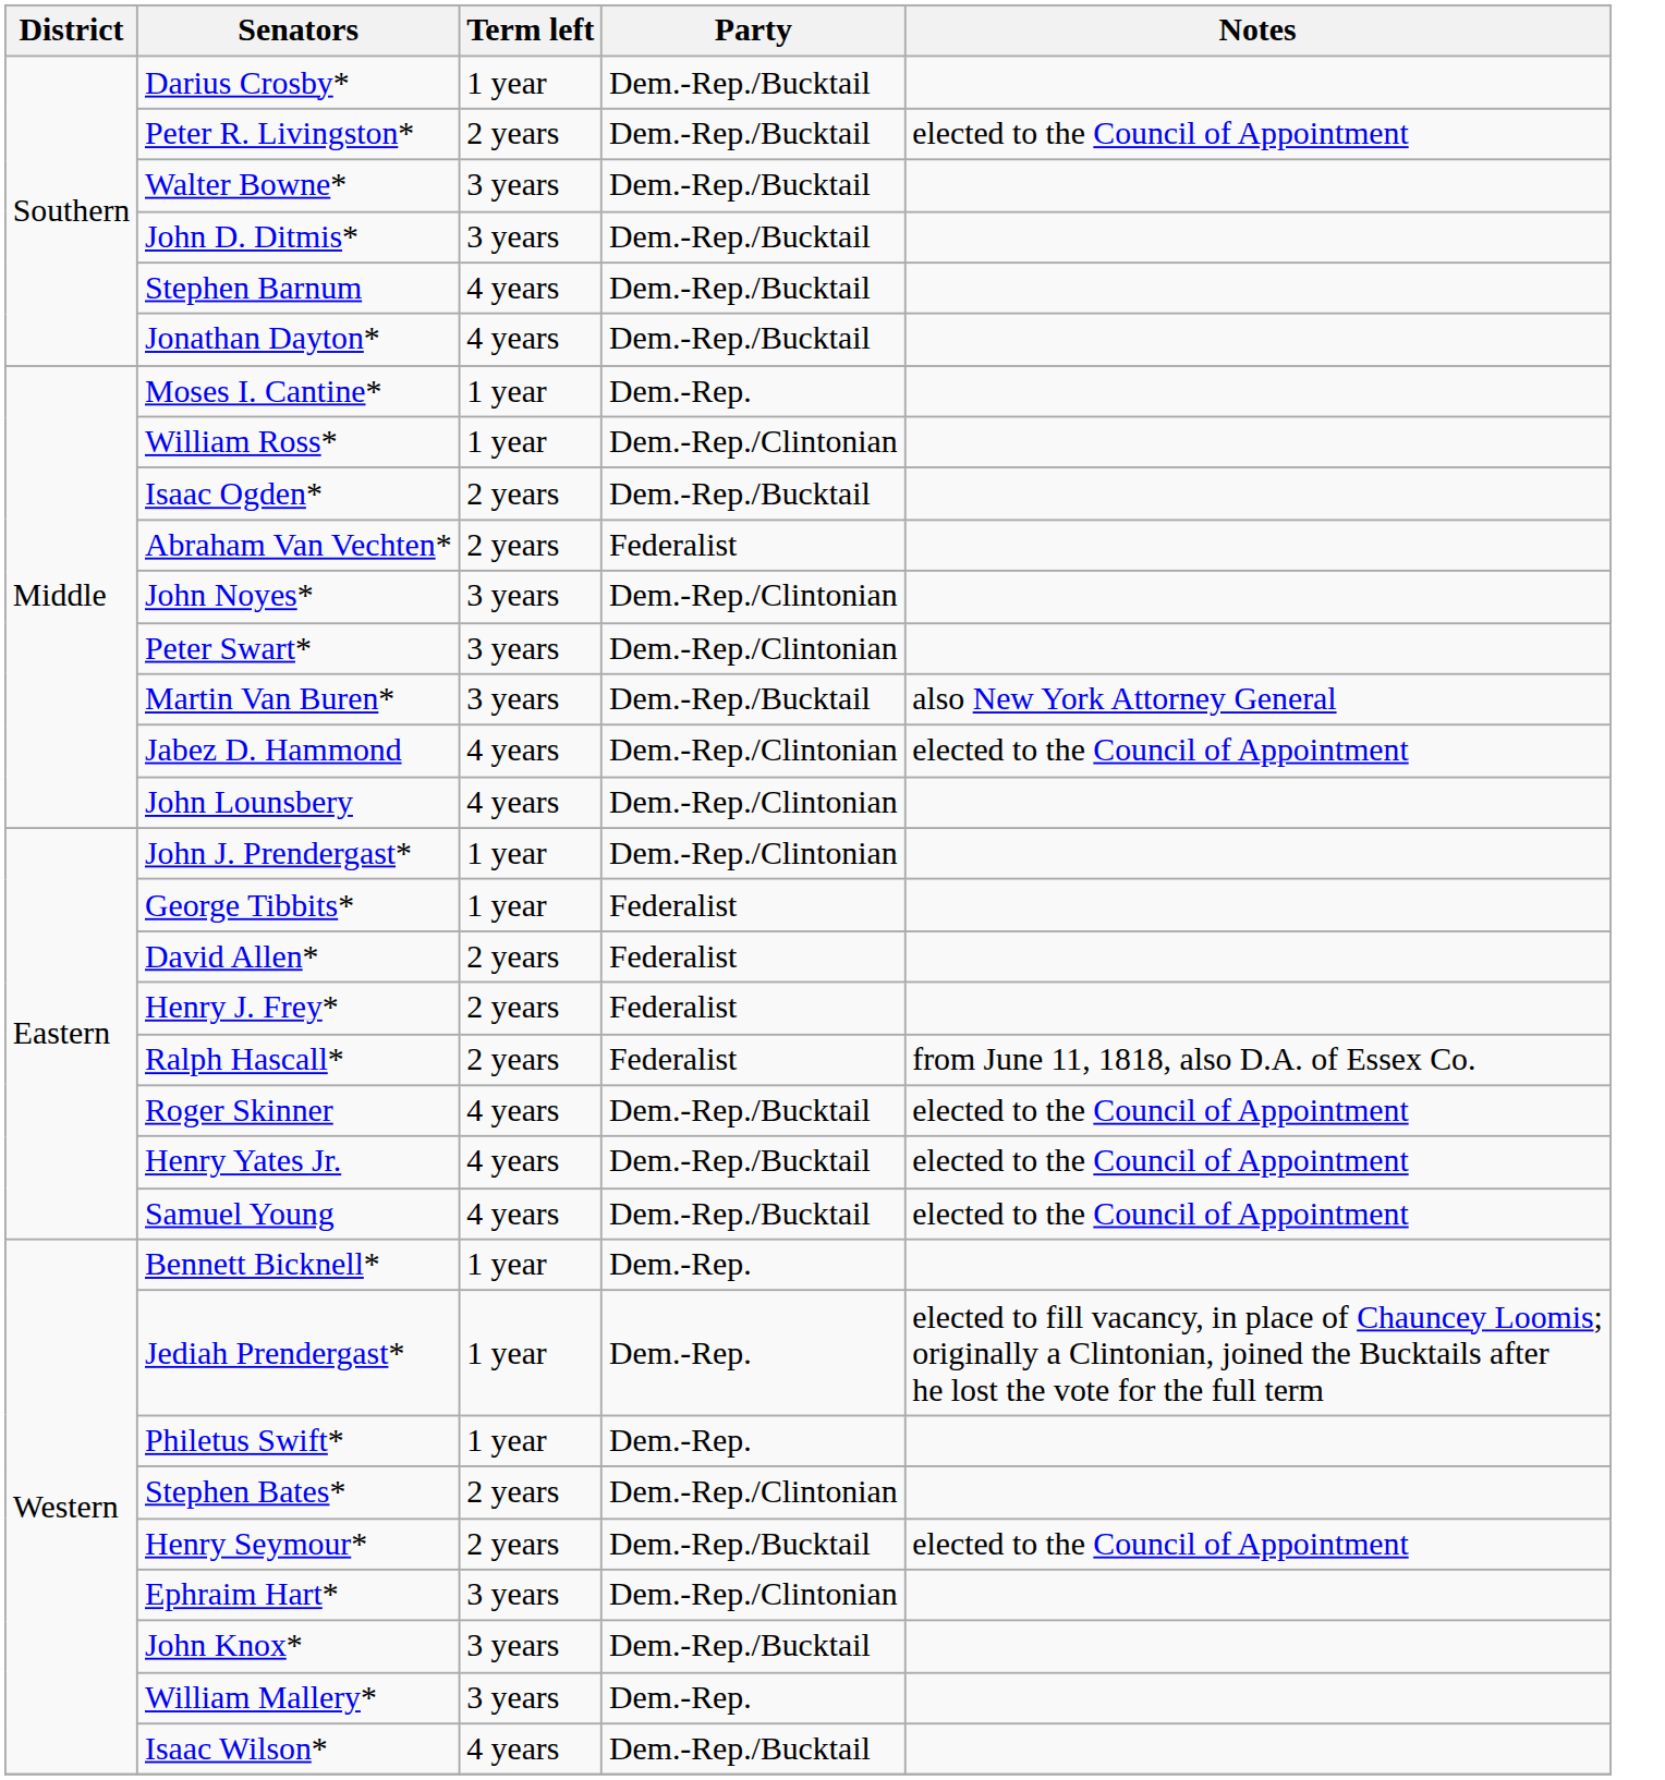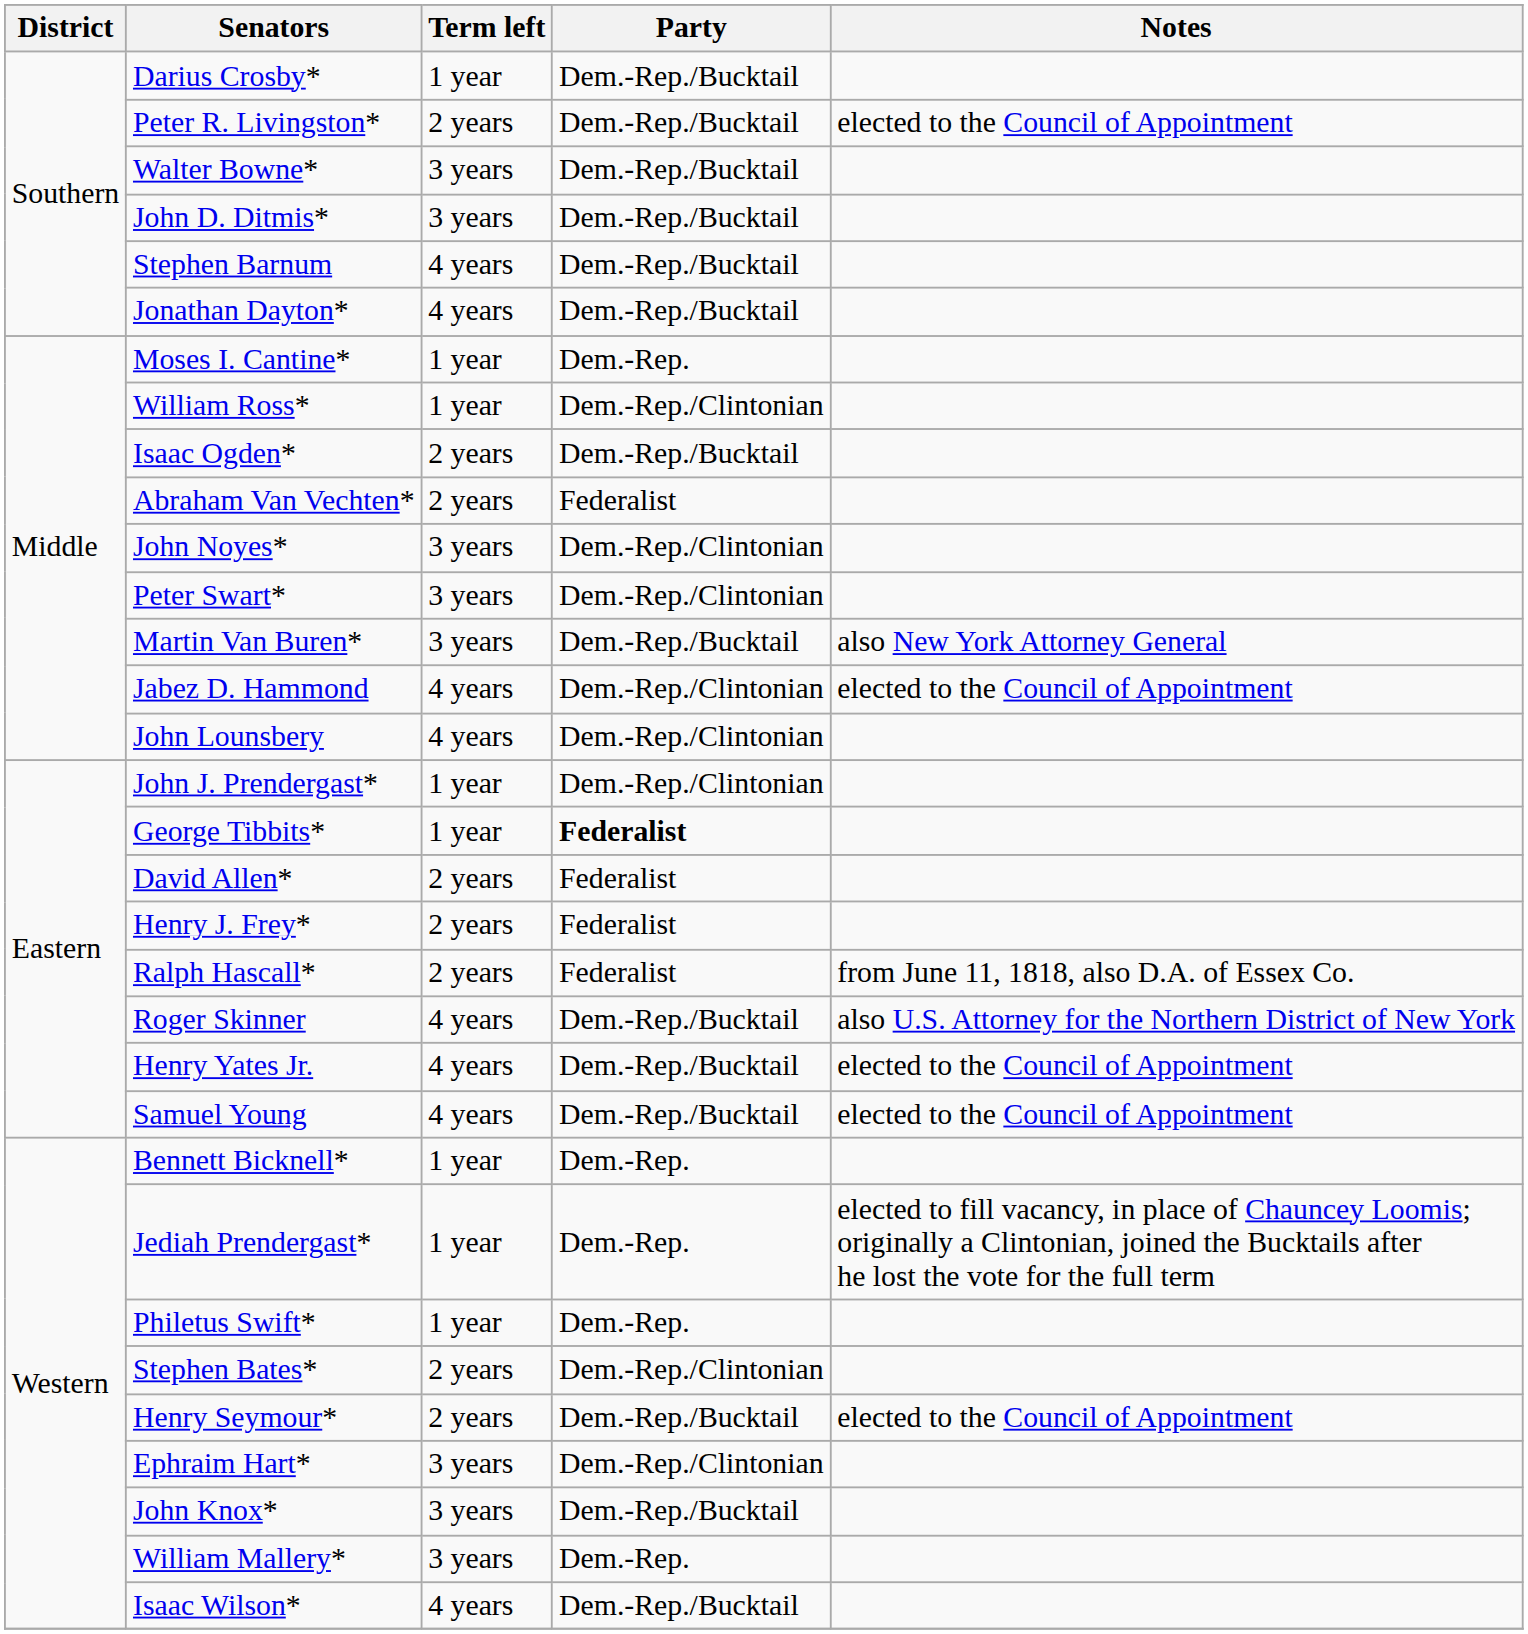George Tibbits* | Party: normal -> bold
Roger Skinner | Notes: elected to the Council of Appointment -> also U.S. Attorney for the Northern District of New York
